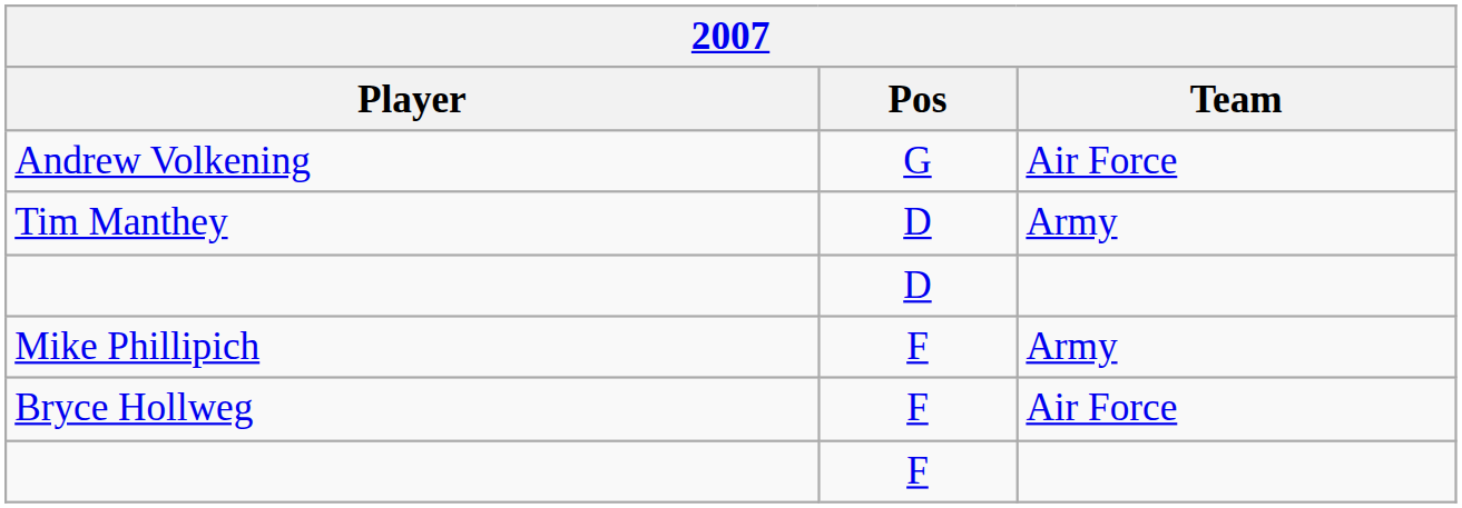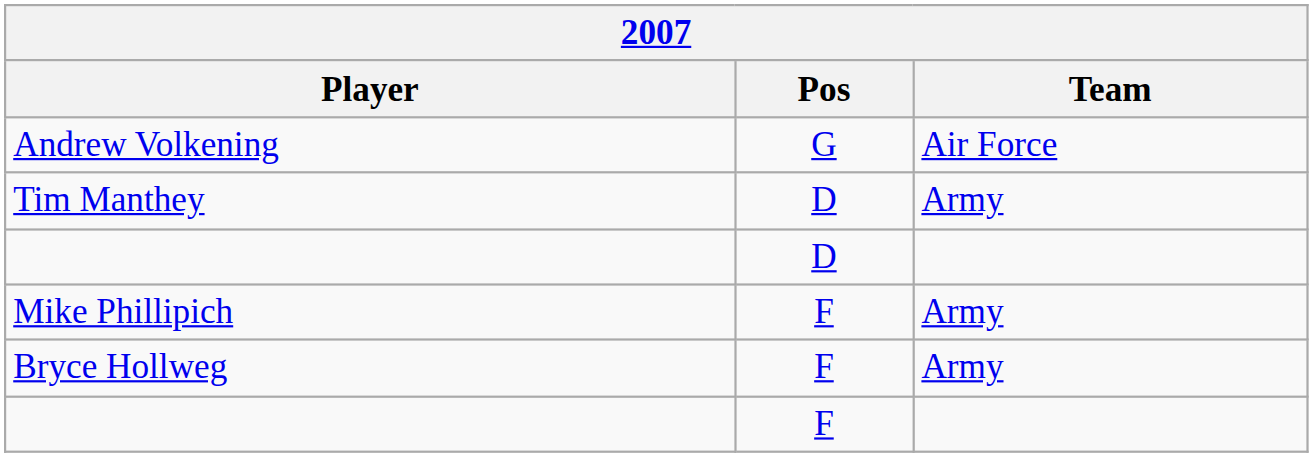Bryce Hollweg | Team: Air Force -> Army
